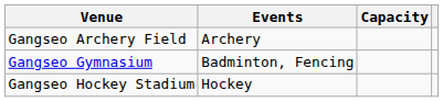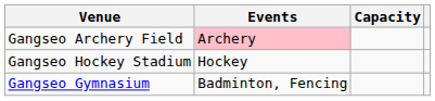Gangseo Archery Field | Events: no background -> pink background
rows swapped: Gangseo Gymnasium <-> Gangseo Hockey Stadium
